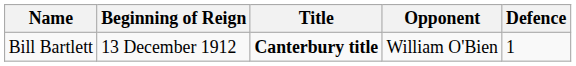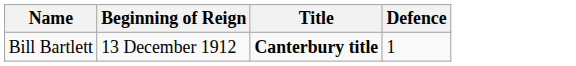- column: Opponent | William O'Bien
